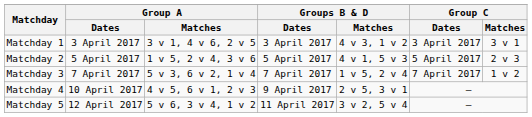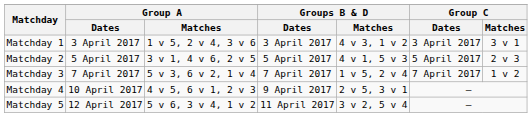Matchday 1 | Group A / Matches: 3 v 1, 4 v 6, 2 v 5 -> 1 v 5, 2 v 4, 3 v 6
Matchday 2 | Group A / Matches: 1 v 5, 2 v 4, 3 v 6 -> 3 v 1, 4 v 6, 2 v 5
